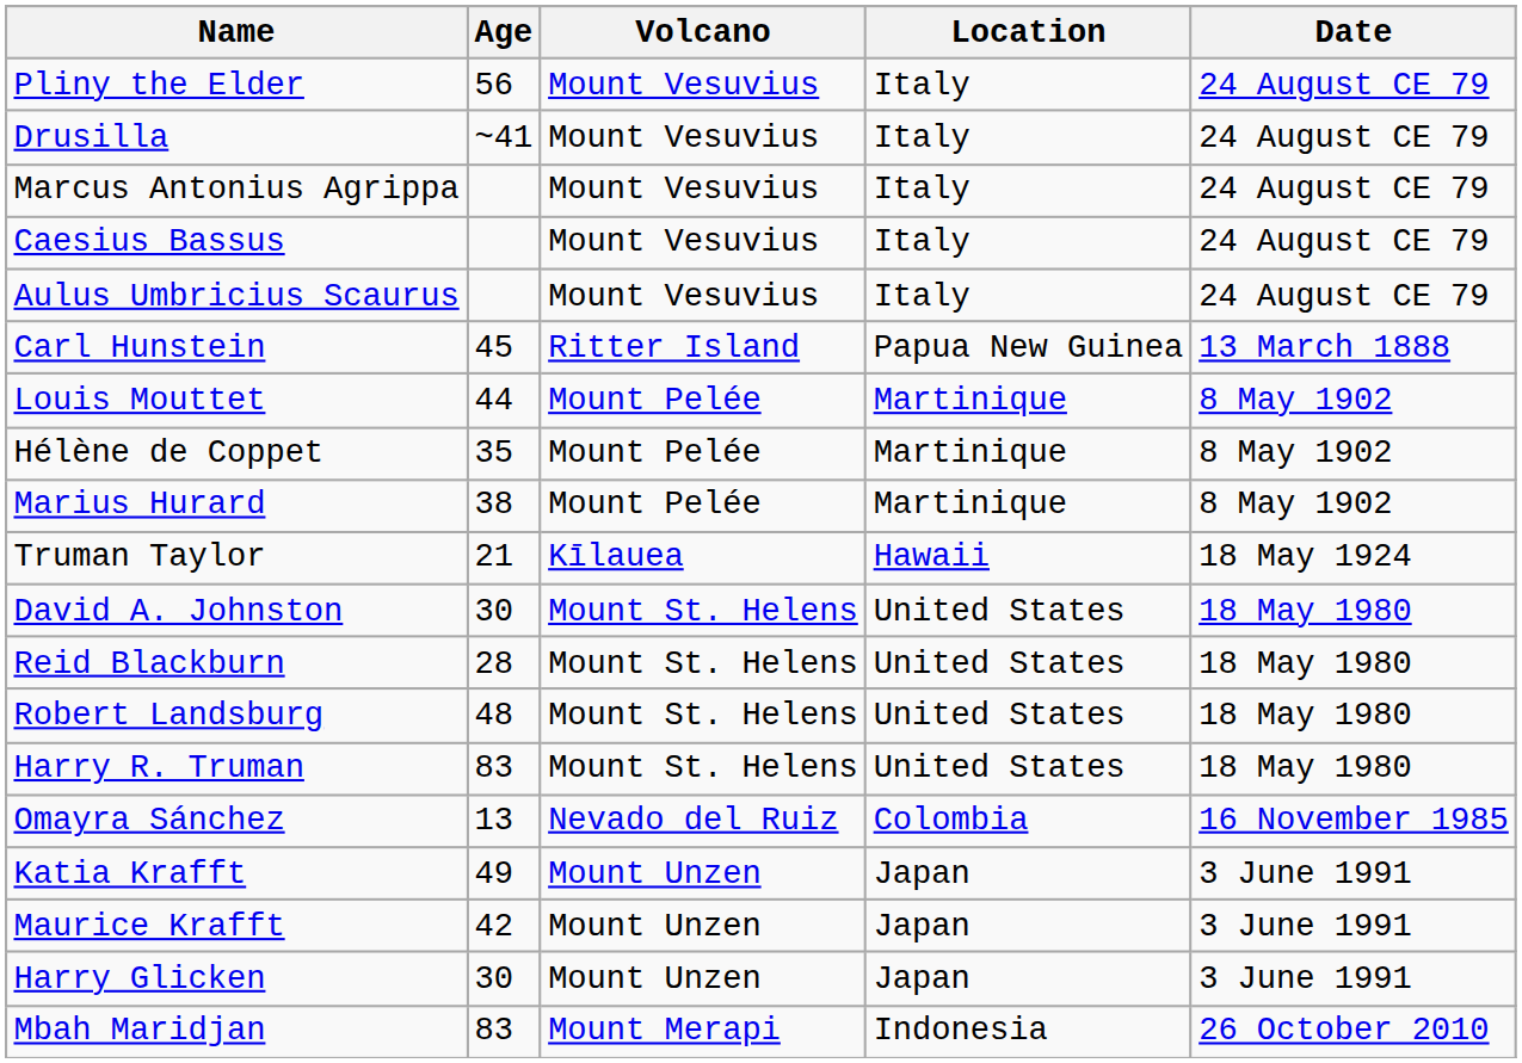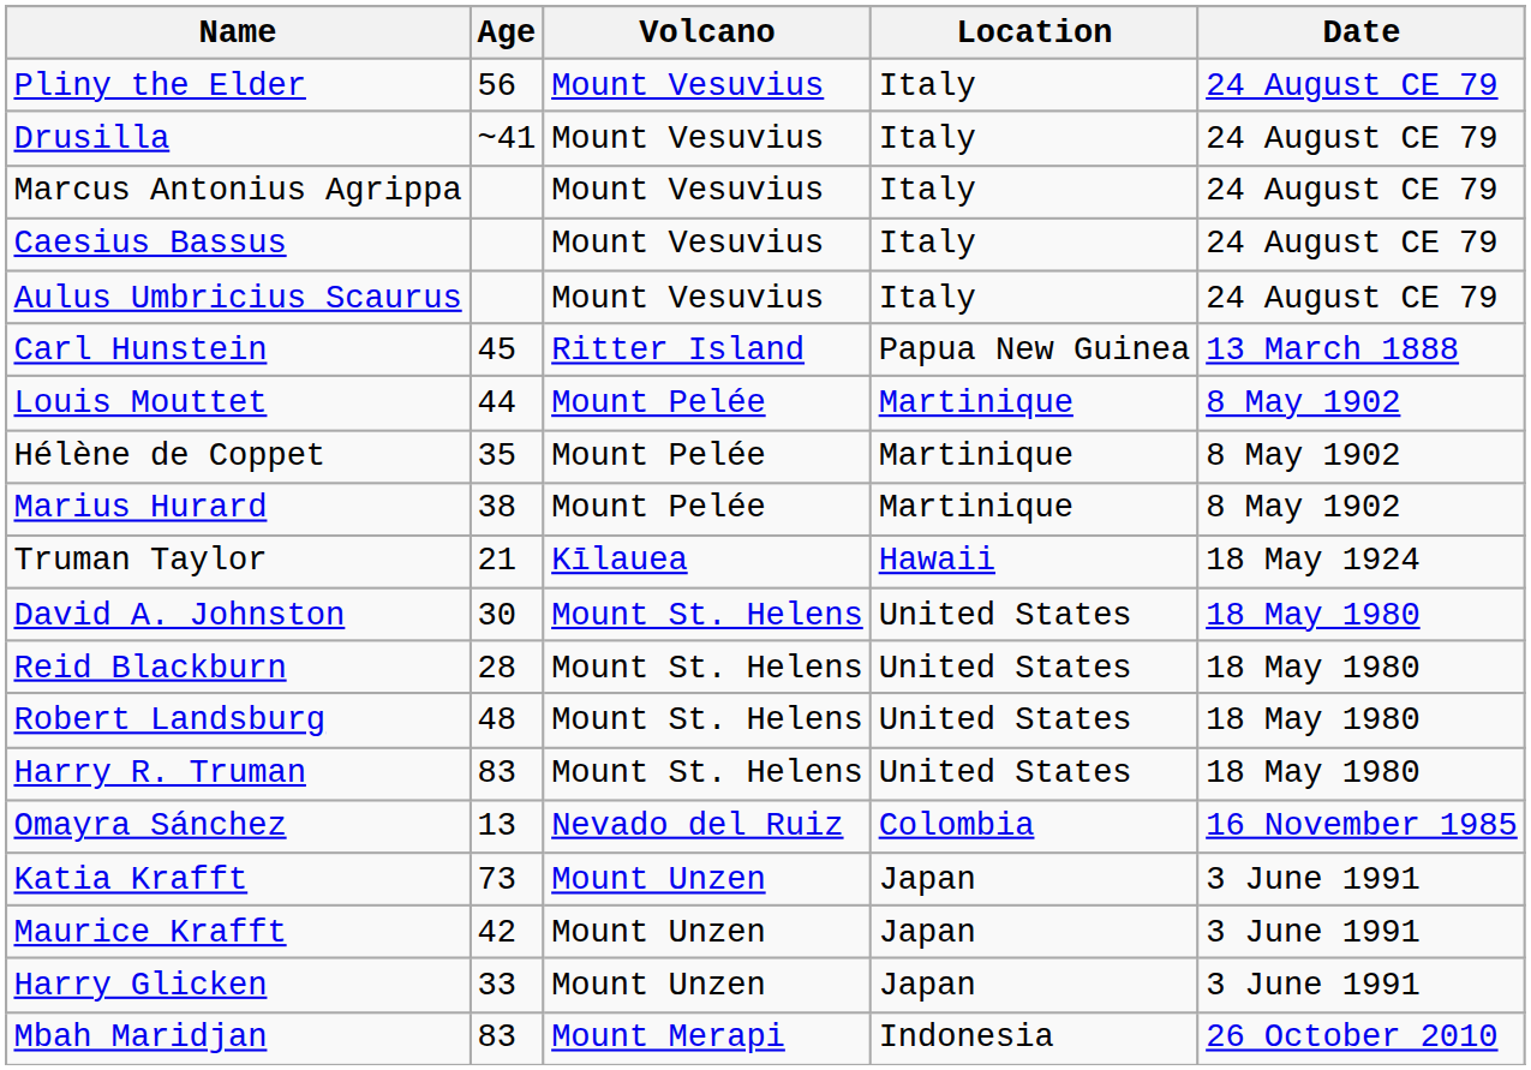Katia Krafft | Age: 49 -> 73
Harry Glicken | Age: 30 -> 33
